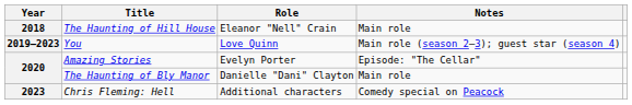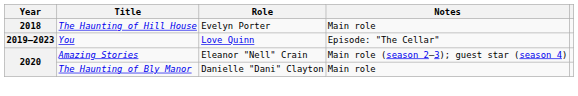The Haunting of Hill House | Role: Eleanor "Nell" Crain -> Evelyn Porter
You | Notes: Main role (season 2–3); guest star (season 4) -> Episode: "The Cellar"
Amazing Stories | Role: Evelyn Porter -> Eleanor "Nell" Crain
Amazing Stories | Notes: Episode: "The Cellar" -> Main role (season 2–3); guest star (season 4)
- row: 2023 | Chris Fleming: Hell | Additional characters | Comedy special on Peacock
